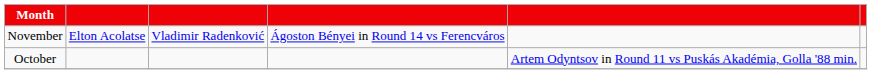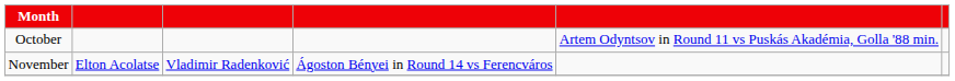rows swapped: October <-> November
